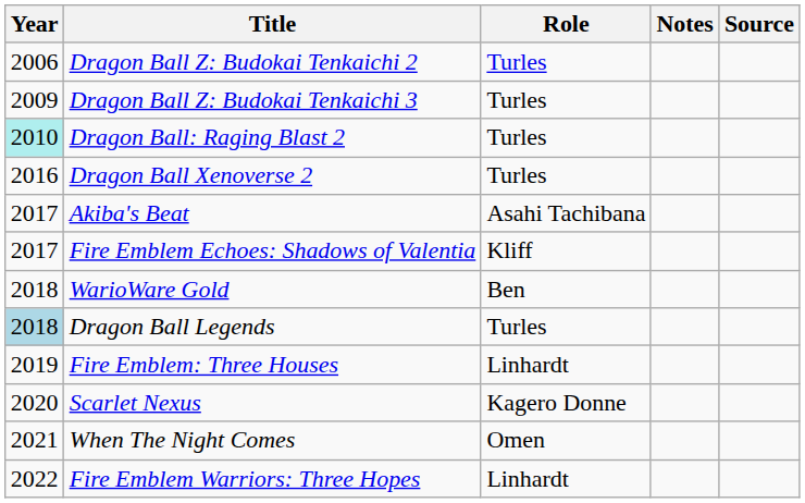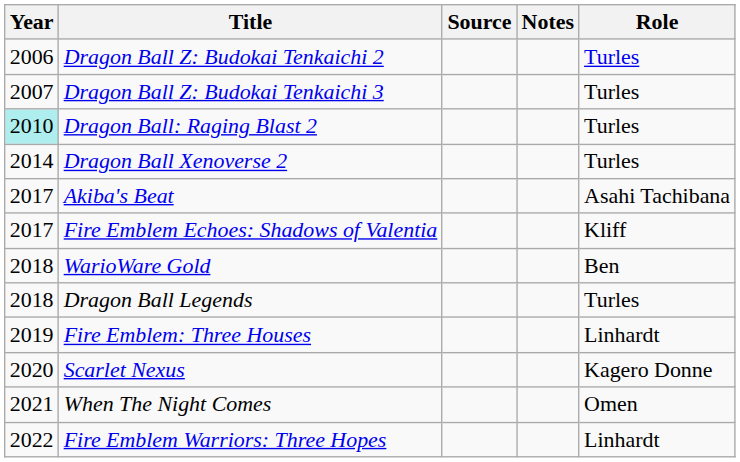columns swapped: Role <-> Source
Dragon Ball Z: Budokai Tenkaichi 3 | Year: 2009 -> 2007
Dragon Ball Xenoverse 2 | Year: 2016 -> 2014
Dragon Ball Legends | Year: lightblue background -> no background
